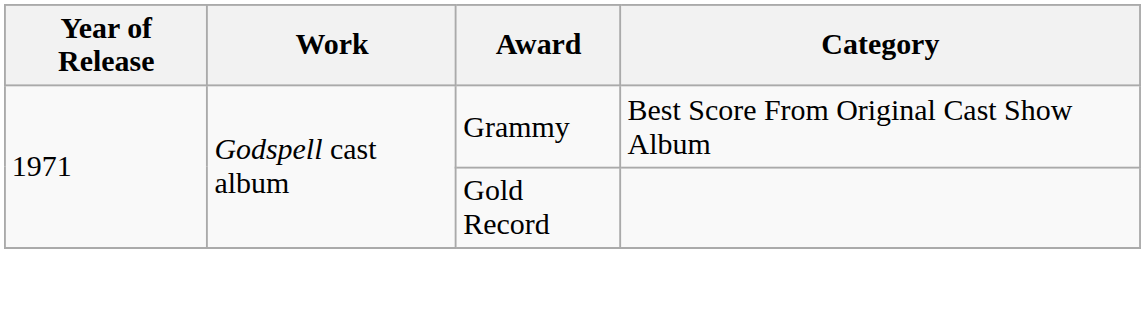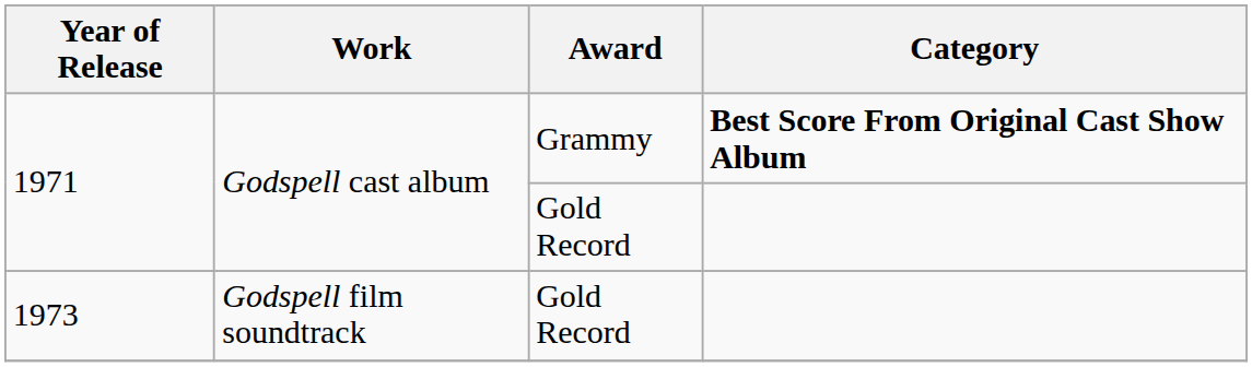1971 / Grammy | Category: normal -> bold
+ row: 1973 | Godspell film soundtrack | Gold Record
